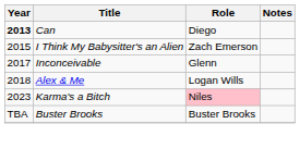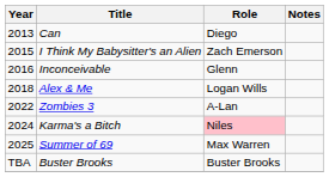Can | Year: bold -> normal
Inconceivable | Year: 2017 -> 2016
+ row: 2022 | Zombies 3 | A-Lan
Karma's a Bitch | Year: 2023 -> 2024
+ row: 2025 | Summer of 69 | Max Warren
